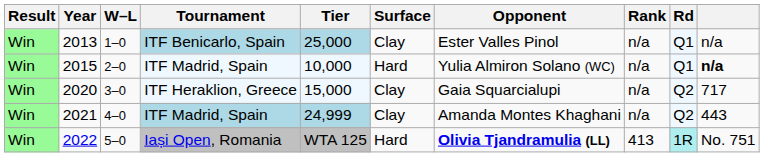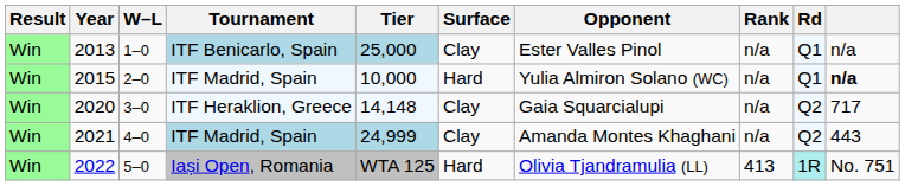2020 | Tier: 15,000 -> 14,148
2022 | Opponent: bold -> normal
